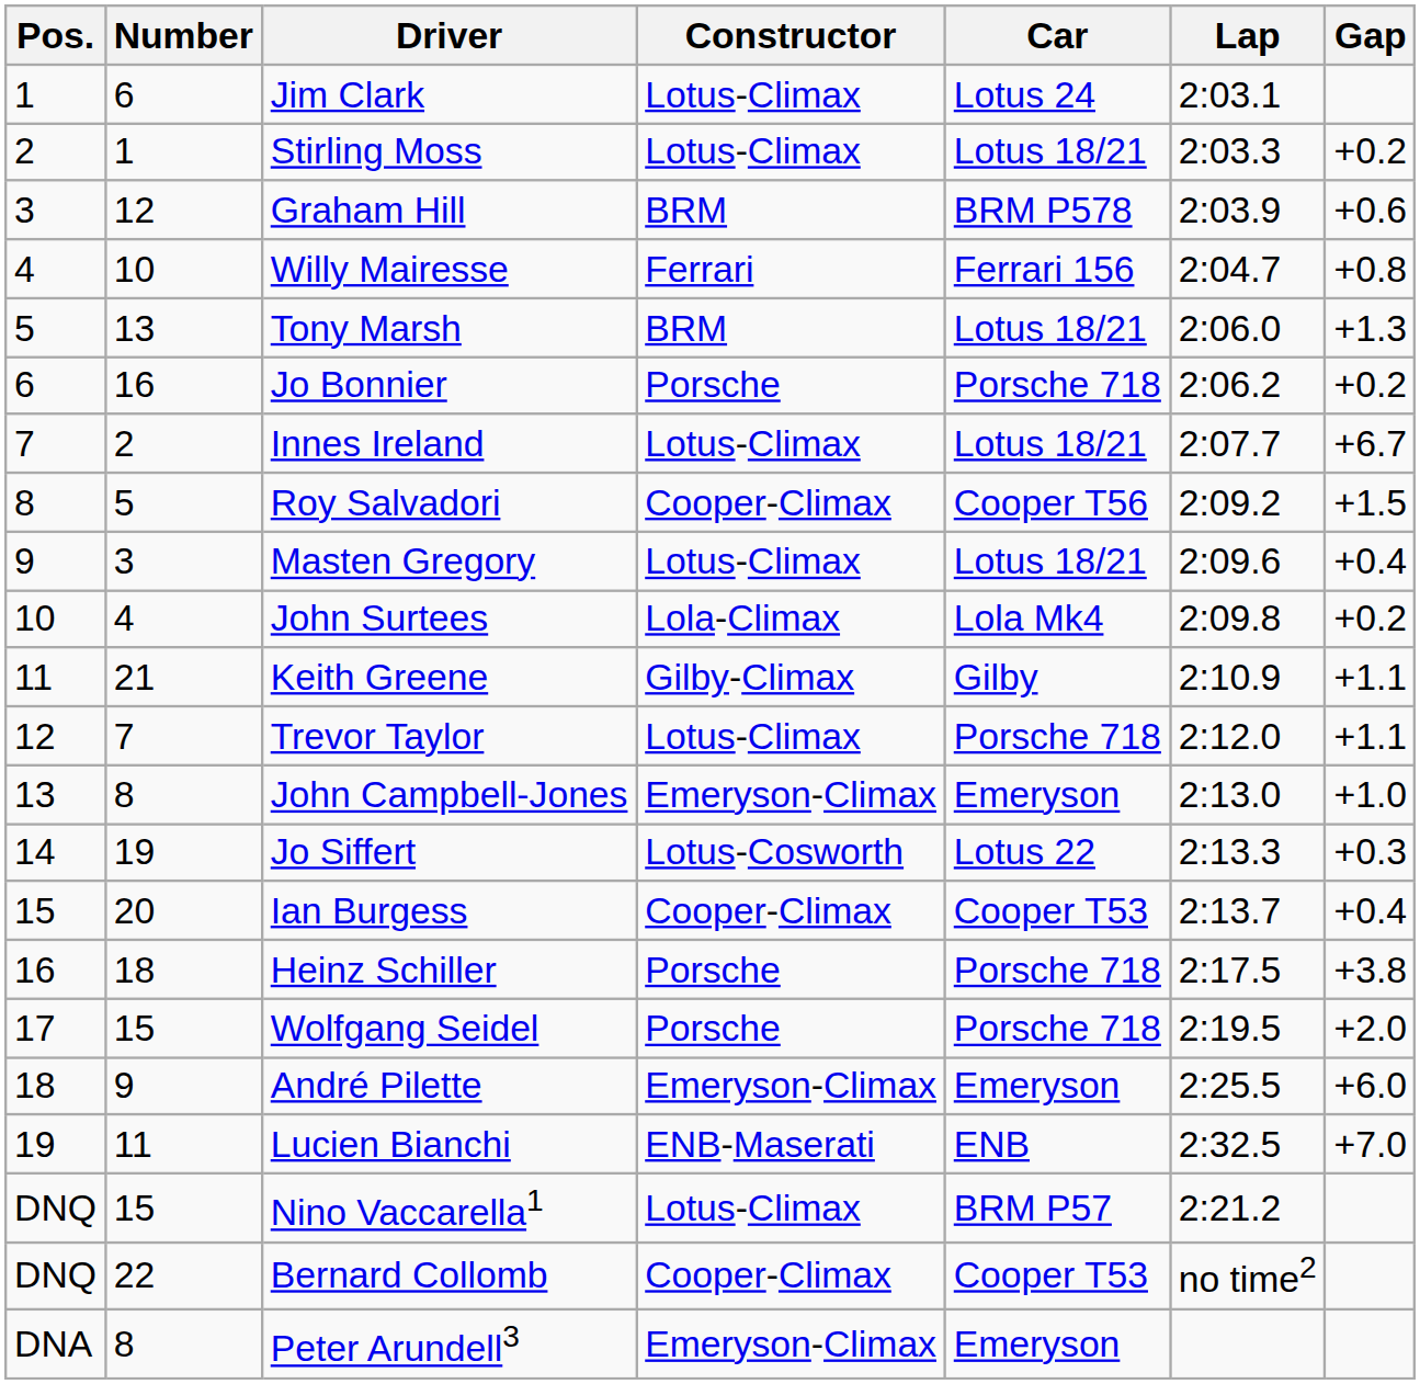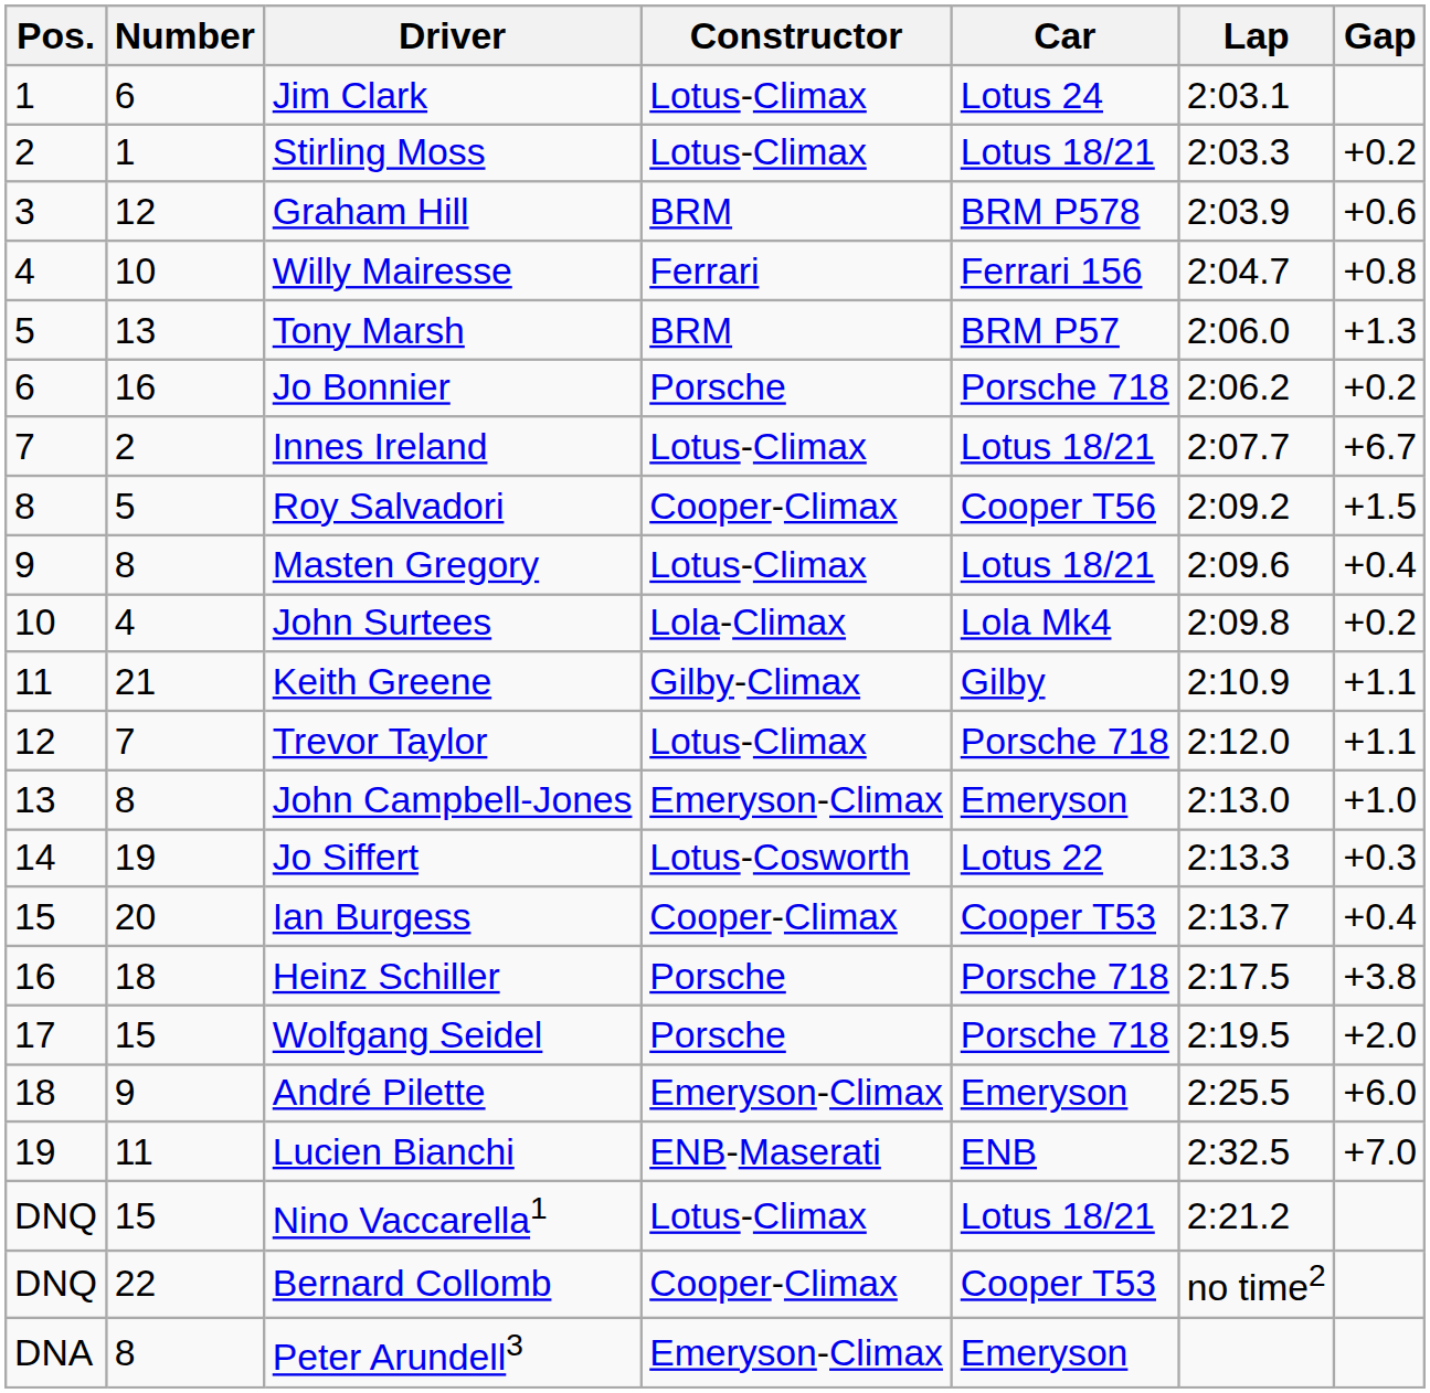Tony Marsh | Car: Lotus 18/21 -> BRM P57
Masten Gregory | Number: 3 -> 8
Nino Vaccarella1 | Car: BRM P57 -> Lotus 18/21
